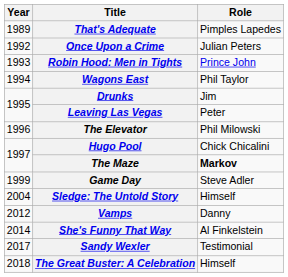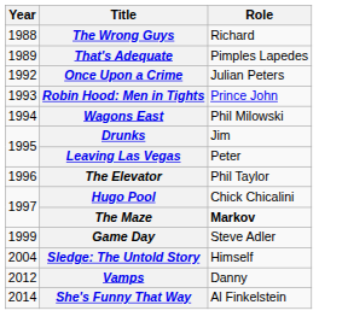+ row: 1988 | The Wrong Guys | Richard
Wagons East | Role: Phil Taylor -> Phil Milowski
The Elevator | Role: Phil Milowski -> Phil Taylor
- row: 2017 | Sandy Wexler | Testimonial
- row: 2018 | The Great Buster: A Celebration | Himself
